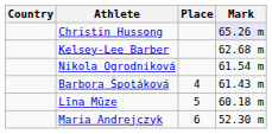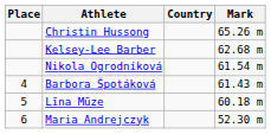columns swapped: Place <-> Country
Christin Hussong | Mark: lavender background -> no background
